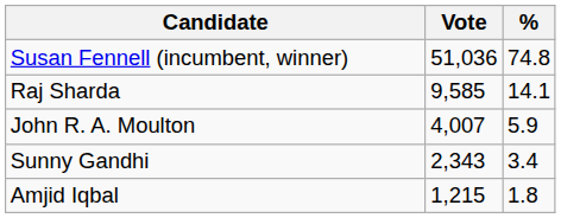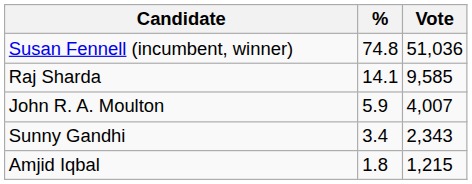columns swapped: Vote <-> %
